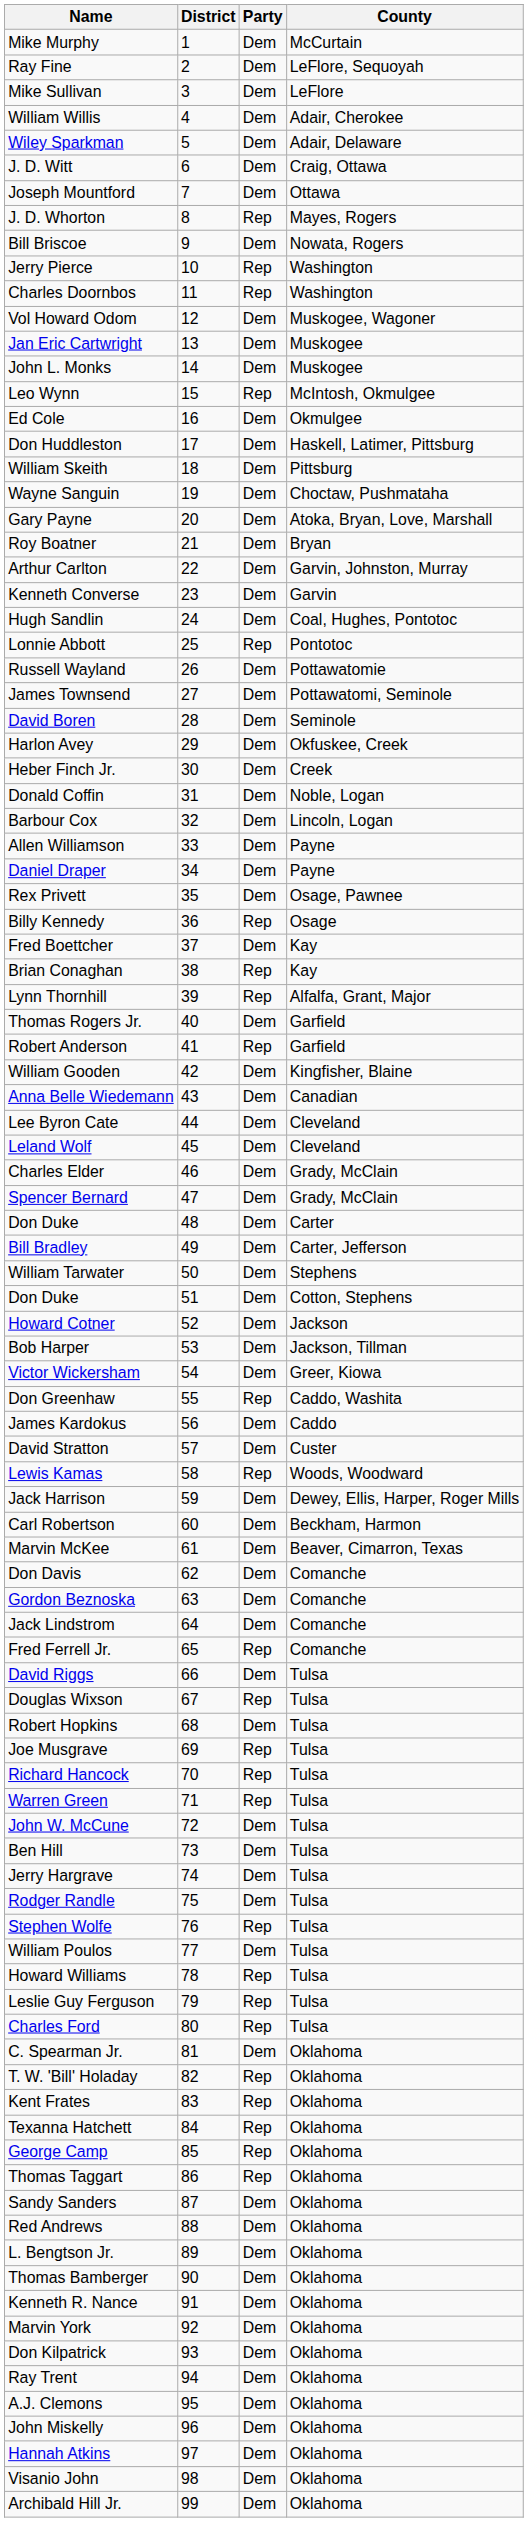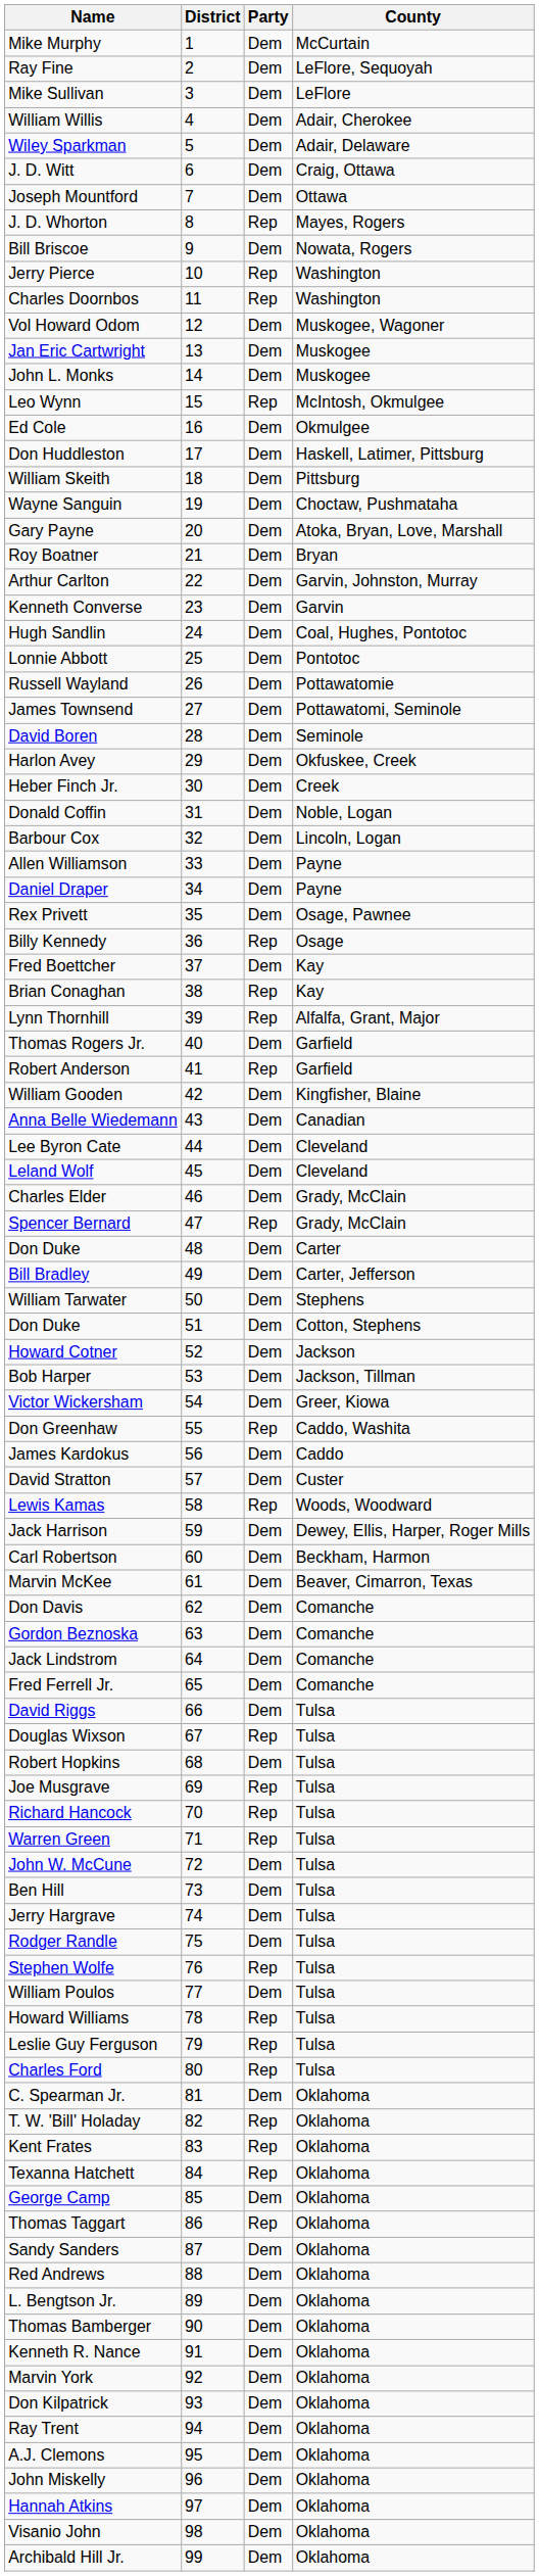Lonnie Abbott | Party: Rep -> Dem
Spencer Bernard | Party: Dem -> Rep
Fred Ferrell Jr. | Party: Rep -> Dem
George Camp | Party: Rep -> Dem
